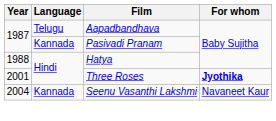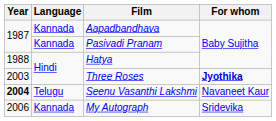Aapadbandhava | Language: Telugu -> Kannada
Three Roses | Year: 2001 -> 2003
Seenu Vasanthi Lakshmi | Year: normal -> bold
Seenu Vasanthi Lakshmi | Language: Kannada -> Telugu
+ row: 2006 | Kannada | My Autograph | Sridevika
